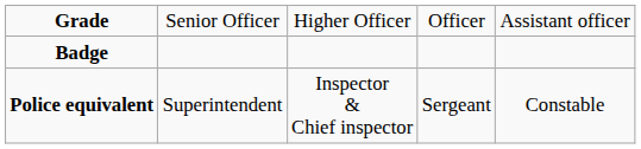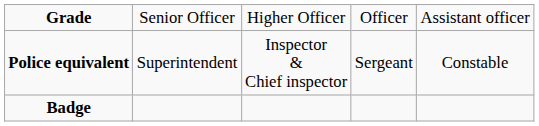rows swapped: Police equivalent <-> Badge
